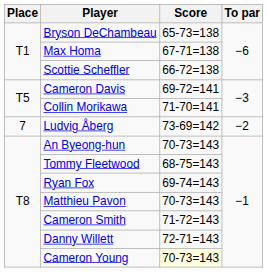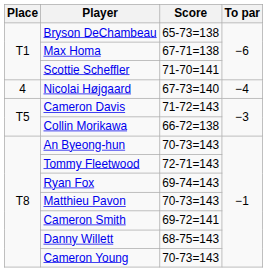Scottie Scheffler | Score: 66-72=138 -> 71-70=141
+ row: 4 | Nicolai Højgaard | 67-73=140 | −4
Cameron Davis | Score: 69-72=141 -> 71-72=143
Collin Morikawa | Score: 71-70=141 -> 66-72=138
- row: 7 | Ludvig Åberg | 73-69=142 | −2
Tommy Fleetwood | Score: 68-75=143 -> 72-71=143
Cameron Smith | Score: 71-72=143 -> 69-72=141
Danny Willett | Score: 72-71=143 -> 68-75=143
Cameron Young | Score: lightyellow background -> no background
